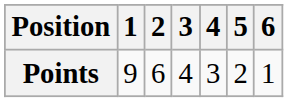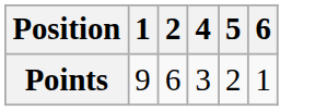- column: 3 | 4
